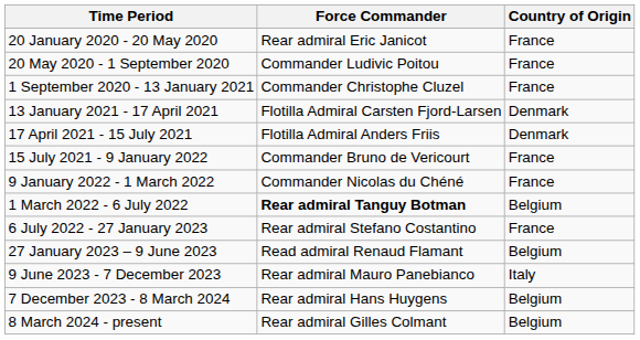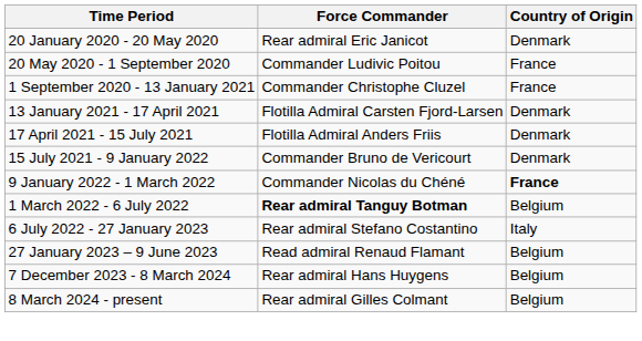20 January 2020 - 20 May 2020 | Country of Origin: France -> Denmark
15 July 2021 - 9 January 2022 | Country of Origin: France -> Denmark
9 January 2022 - 1 March 2022 | Country of Origin: normal -> bold
6 July 2022 - 27 January 2023 | Country of Origin: France -> Italy
- row: 9 June 2023 - 7 December 2023 | Rear admiral Mauro Panebianco | Italy
